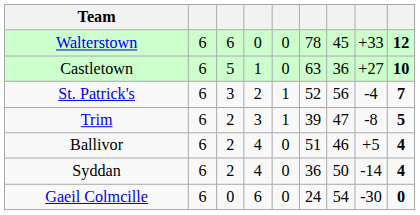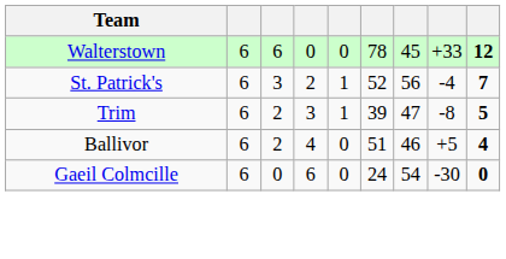- row: Castletown | 6 | 5 | 1 | 0 | 63 | 36 | +27 | 10
- row: Syddan | 6 | 2 | 4 | 0 | 36 | 50 | -14 | 4
